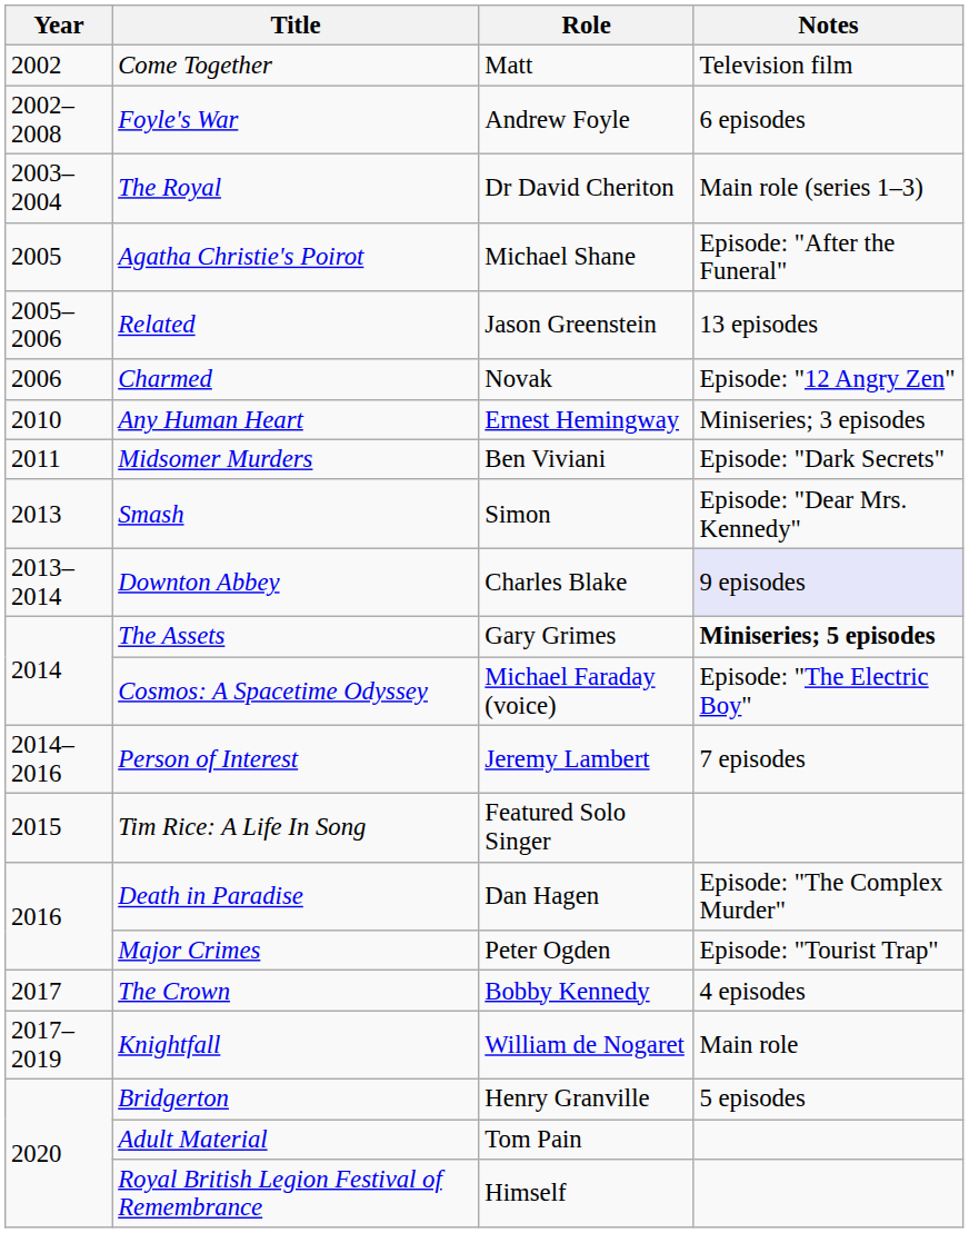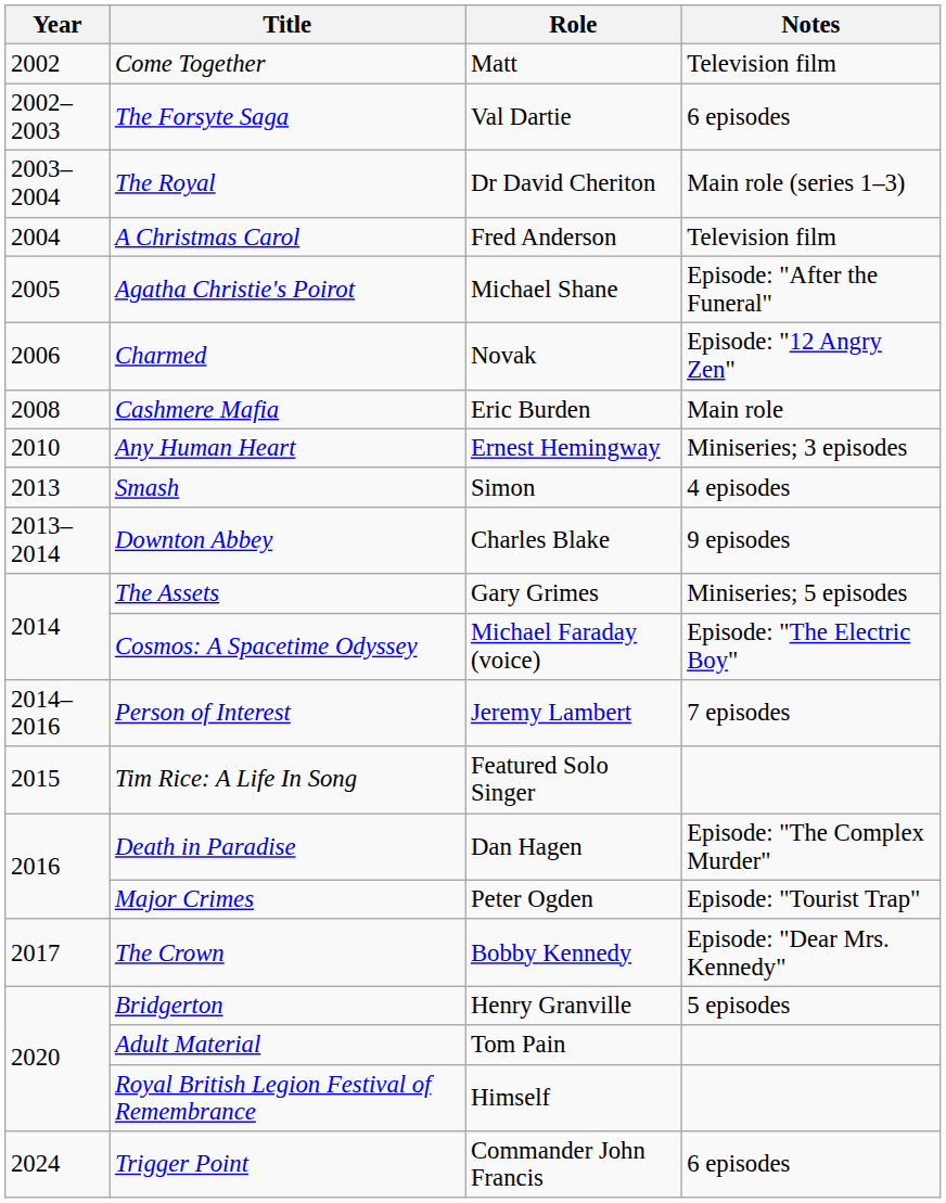+ row: 2002–2003 | The Forsyte Saga | Val Dartie | 6 episodes
- row: 2002–2008 | Foyle's War | Andrew Foyle | 6 episodes
+ row: 2004 | A Christmas Carol | Fred Anderson | Television film
- row: 2005–2006 | Related | Jason Greenstein | 13 episodes
+ row: 2008 | Cashmere Mafia | Eric Burden | Main role
- row: 2011 | Midsomer Murders | Ben Viviani | Episode: "Dark Secrets"
Smash | Notes: Episode: "Dear Mrs. Kennedy" -> 4 episodes
Downton Abbey | Notes: lavender background -> no background
The Assets | Notes: bold -> normal
The Crown | Notes: 4 episodes -> Episode: "Dear Mrs. Kennedy"
- row: 2017–2019 | Knightfall | William de Nogaret | Main role
+ row: 2024 | Trigger Point | Commander John Francis | 6 episodes
